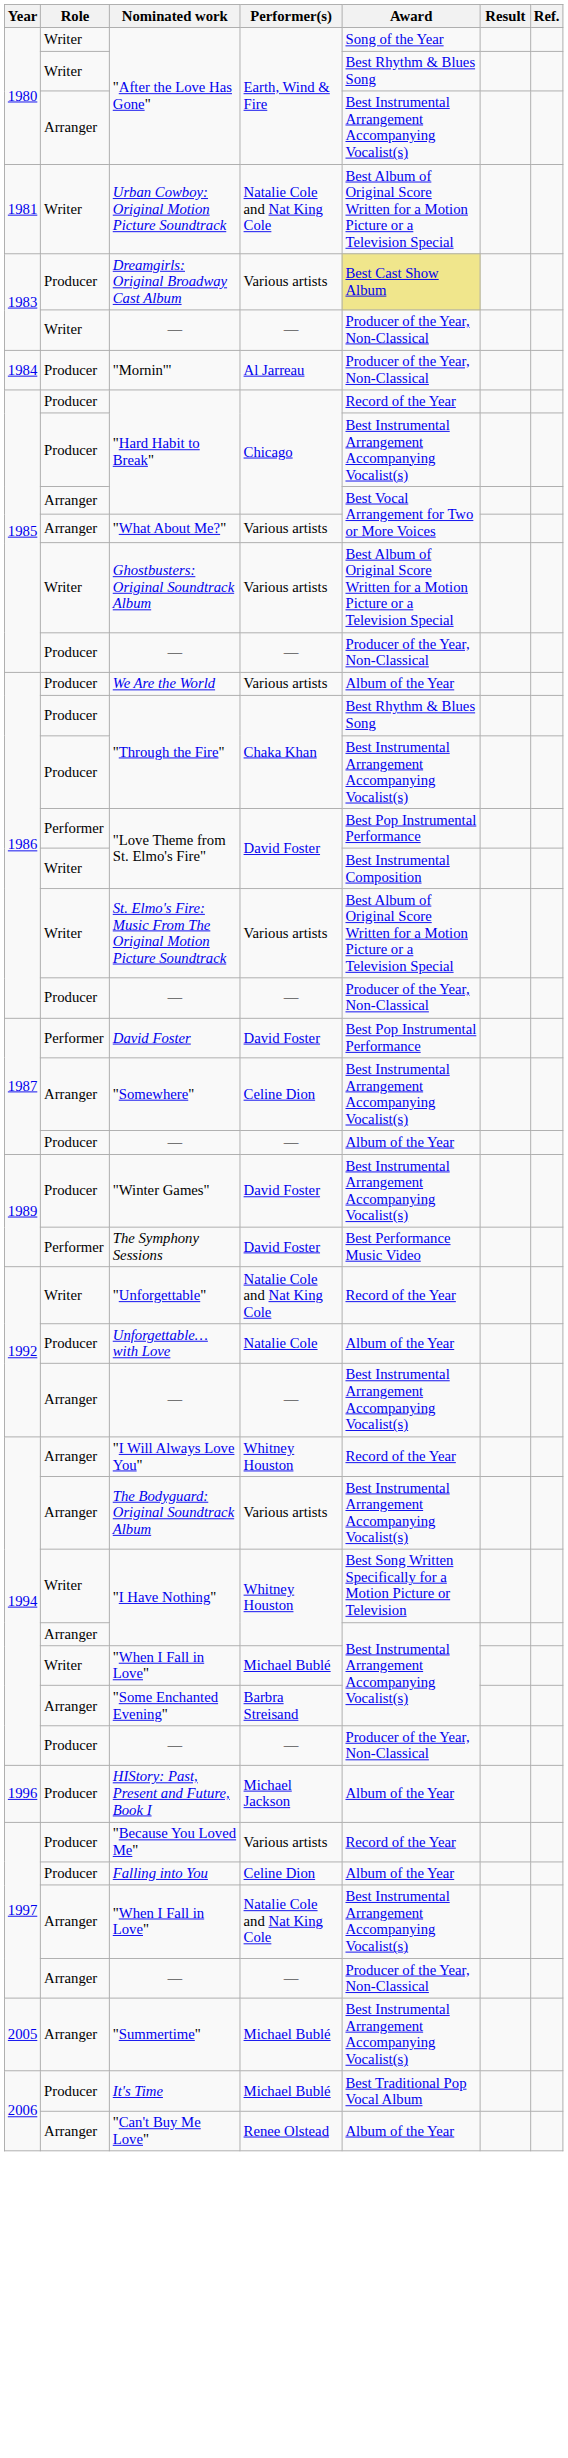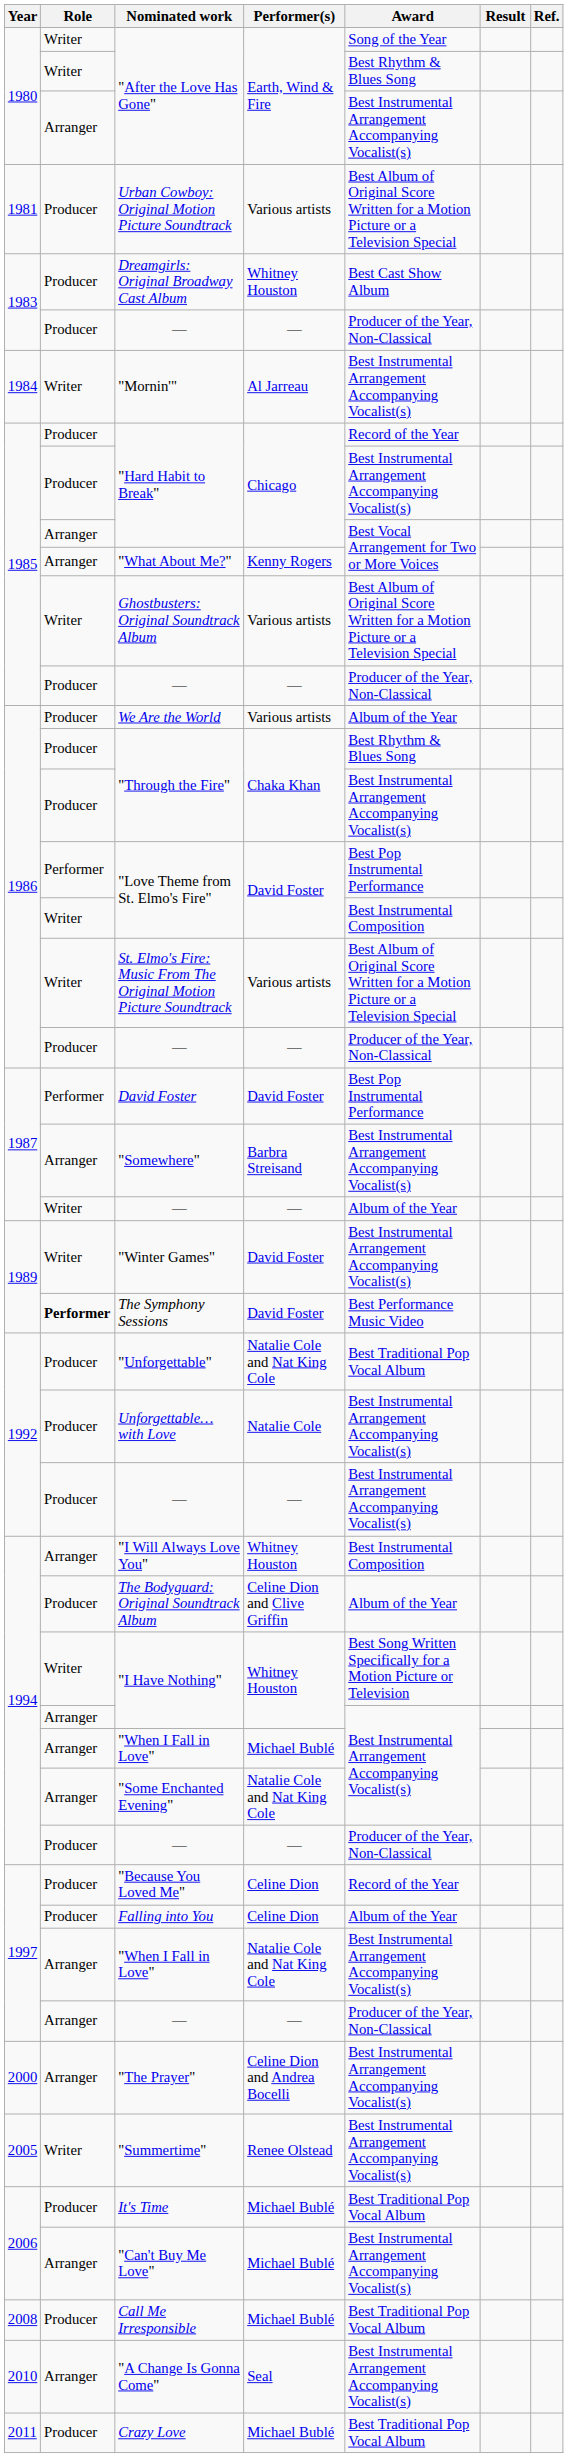Urban Cowboy: Original Motion Picture Soundtrack | Role: Writer -> Producer
Urban Cowboy: Original Motion Picture Soundtrack | Performer(s): Natalie Cole and Nat King Cole -> Various artists
Dreamgirls: Original Broadway Cast Album | Performer(s): Various artists -> Whitney Houston
Dreamgirls: Original Broadway Cast Album | Award: khaki background -> no background
1983 / — | Role: Writer -> Producer
"Mornin'" | Role: Producer -> Writer
"Mornin'" | Award: Producer of the Year, Non-Classical -> Best Instrumental Arrangement Accompanying Vocalist(s)
"What About Me?" | Performer(s): Various artists -> Kenny Rogers
"Somewhere" | Performer(s): Celine Dion -> Barbra Streisand
1987 / — | Role: Producer -> Writer
"Winter Games" | Role: Producer -> Writer
The Symphony Sessions | Role: normal -> bold
"Unforgettable" | Role: Writer -> Producer
"Unforgettable" | Award: Record of the Year -> Best Traditional Pop Vocal Album
Unforgettable… with Love | Award: Album of the Year -> Best Instrumental Arrangement Accompanying Vocalist(s)
1992 / — | Role: Arranger -> Producer
"I Will Always Love You" | Award: Record of the Year -> Best Instrumental Composition
The Bodyguard: Original Soundtrack Album | Role: Arranger -> Producer
The Bodyguard: Original Soundtrack Album | Performer(s): Various artists -> Celine Dion and Clive Griffin
The Bodyguard: Original Soundtrack Album | Award: Best Instrumental Arrangement Accompanying Vocalist(s) -> Album of the Year
1994 / "When I Fall in Love" | Role: Writer -> Arranger
"Some Enchanted Evening" | Performer(s): Barbra Streisand -> Natalie Cole and Nat King Cole
- row: 1996 | Producer | HIStory: Past, Present and Future, Book I | Michael Jackson | Album of the Year
"Because You Loved Me" | Performer(s): Various artists -> Celine Dion
+ row: 2000 | Arranger | "The Prayer" | Celine Dion and Andrea Bocelli | Best Instrumental Arrangement Accompanying Vocalist(s)
"Summertime" | Role: Arranger -> Writer
"Summertime" | Performer(s): Michael Bublé -> Renee Olstead
"Can't Buy Me Love" | Performer(s): Renee Olstead -> Michael Bublé
"Can't Buy Me Love" | Award: Album of the Year -> Best Instrumental Arrangement Accompanying Vocalist(s)
+ row: 2008 | Producer | Call Me Irresponsible | Michael Bublé | Best Traditional Pop Vocal Album
+ row: 2010 | Arranger | "A Change Is Gonna Come" | Seal | Best Instrumental Arrangement Accompanying Vocalist(s)
+ row: 2011 | Producer | Crazy Love | Michael Bublé | Best Traditional Pop Vocal Album
